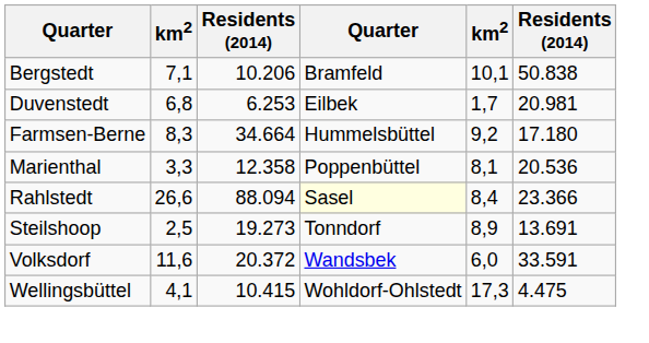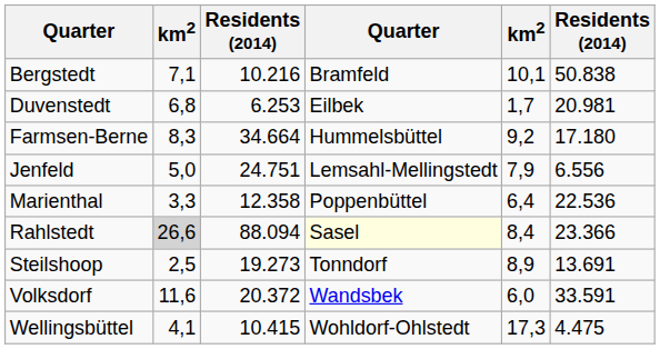Bergstedt | column 3: 10.206 -> 10.216
+ row: Jenfeld | 5,0 | 24.751 | Lemsahl-Mellingstedt | 7,9 | 6.556
Marienthal | column 5: 8,1 -> 6,4
Marienthal | column 6: 20.536 -> 22.536
Rahlstedt | column 2: no background -> lightgrey background
